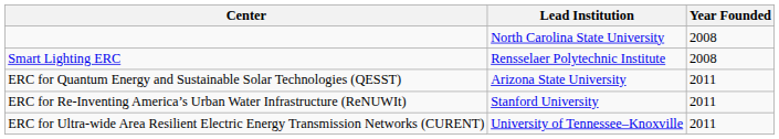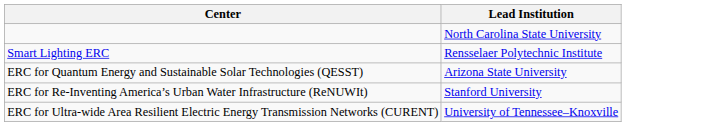- column: Year Founded | 2008 | 2008 | 2011 | 2011 | 2011
